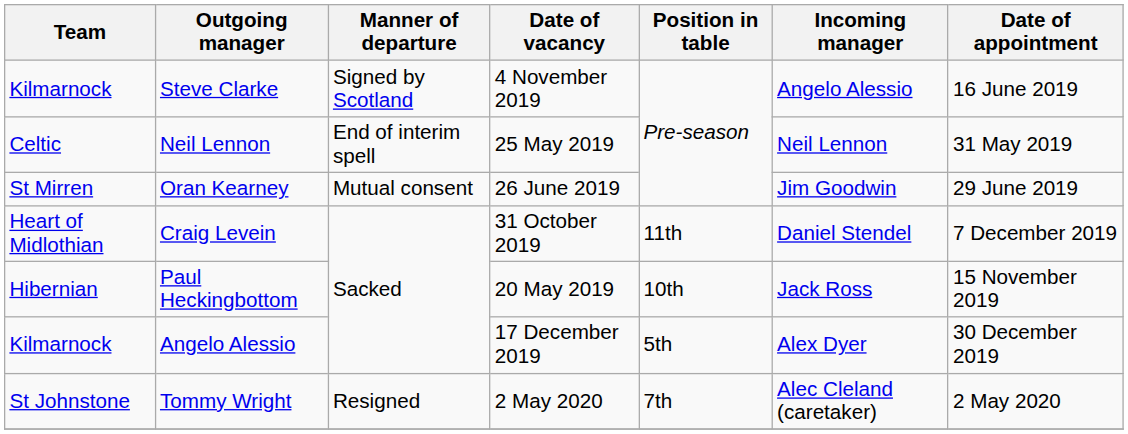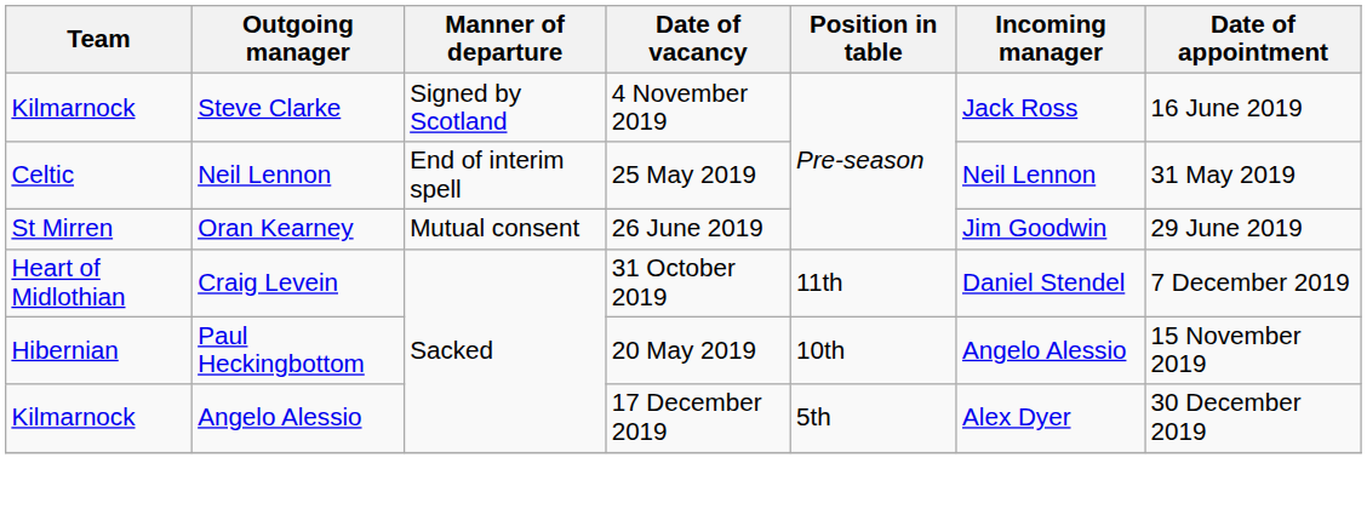Steve Clarke | Incoming manager: Angelo Alessio -> Jack Ross
Paul Heckingbottom | Incoming manager: Jack Ross -> Angelo Alessio
- row: St Johnstone | Tommy Wright | Resigned | 2 May 2020 | 7th | Alec Cleland (caretaker) | 2 May 2020
